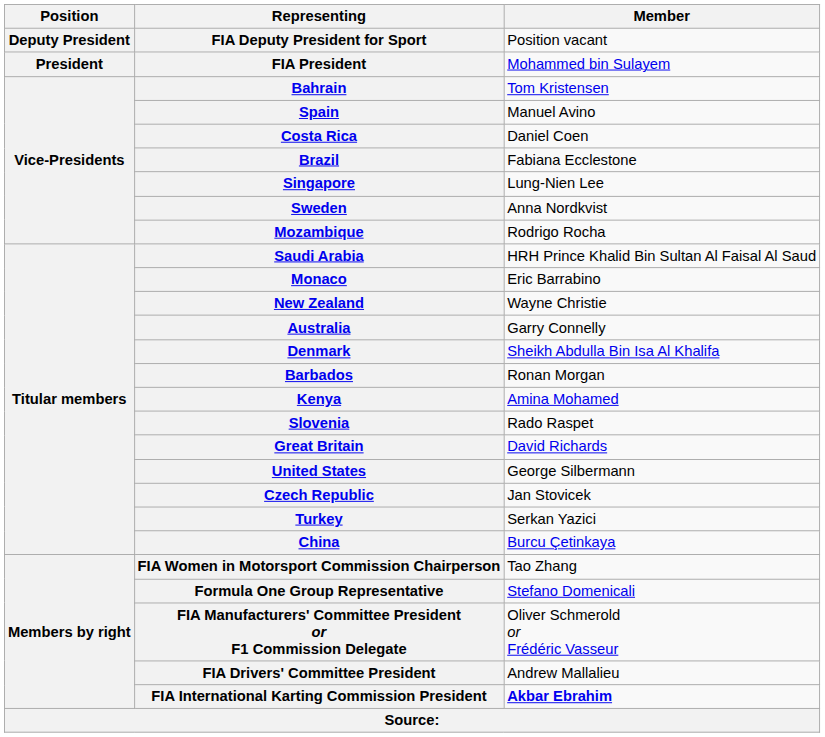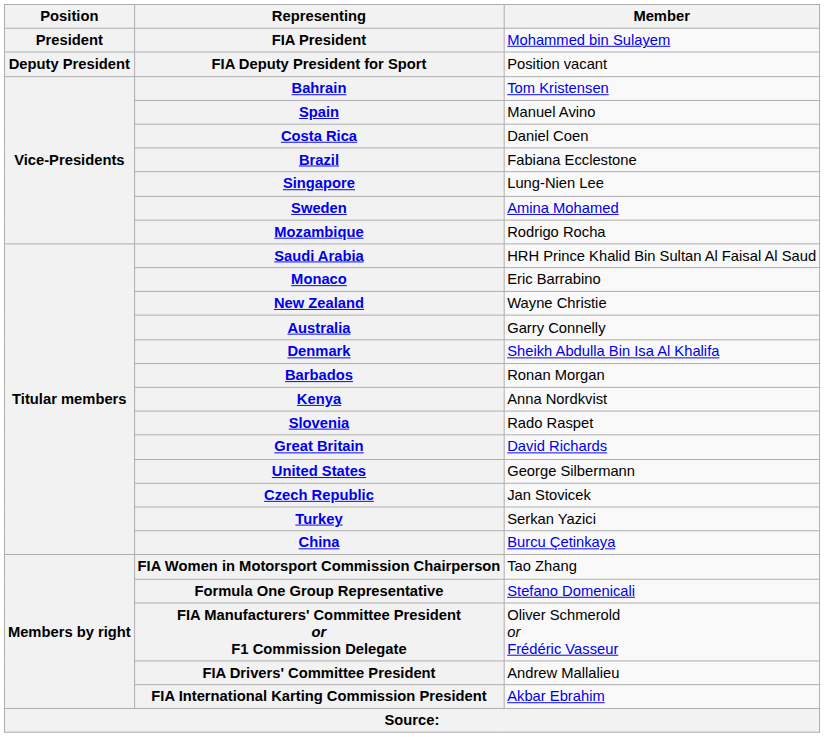rows swapped: FIA President <-> FIA Deputy President for Sport
Sweden | Member: Anna Nordkvist -> Amina Mohamed
Kenya | Member: Amina Mohamed -> Anna Nordkvist
FIA International Karting Commission President | Member: bold -> normal
